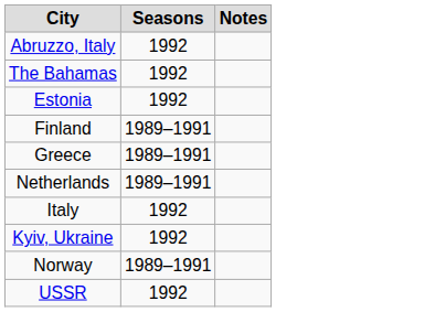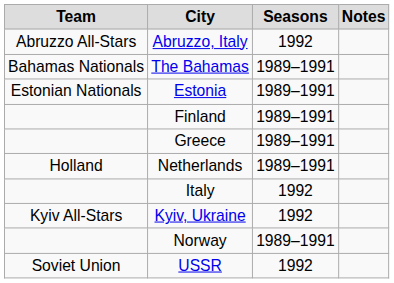+ column: Team | Abruzzo All-Stars | Bahamas Nationals | Estonian Nationals | Holland | Kyiv All-Stars | Soviet Union
The Bahamas | Seasons: 1992 -> 1989–1991
Estonia | Seasons: 1992 -> 1989–1991
